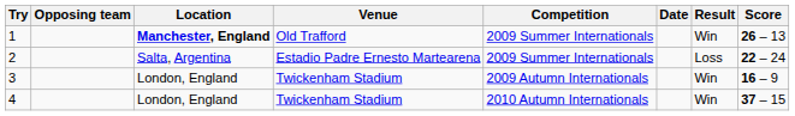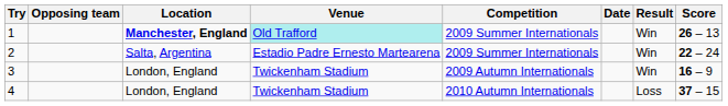1 | Venue: no background -> paleturquoise background
2 | Result: Loss -> Win
4 | Result: Win -> Loss
